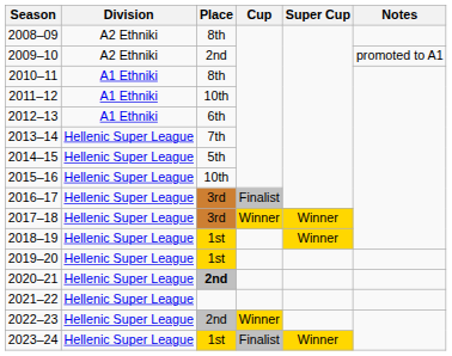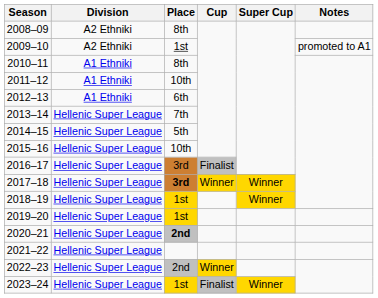2009–10 | Place: 2nd -> 1st
2017–18 | Place: normal -> bold
